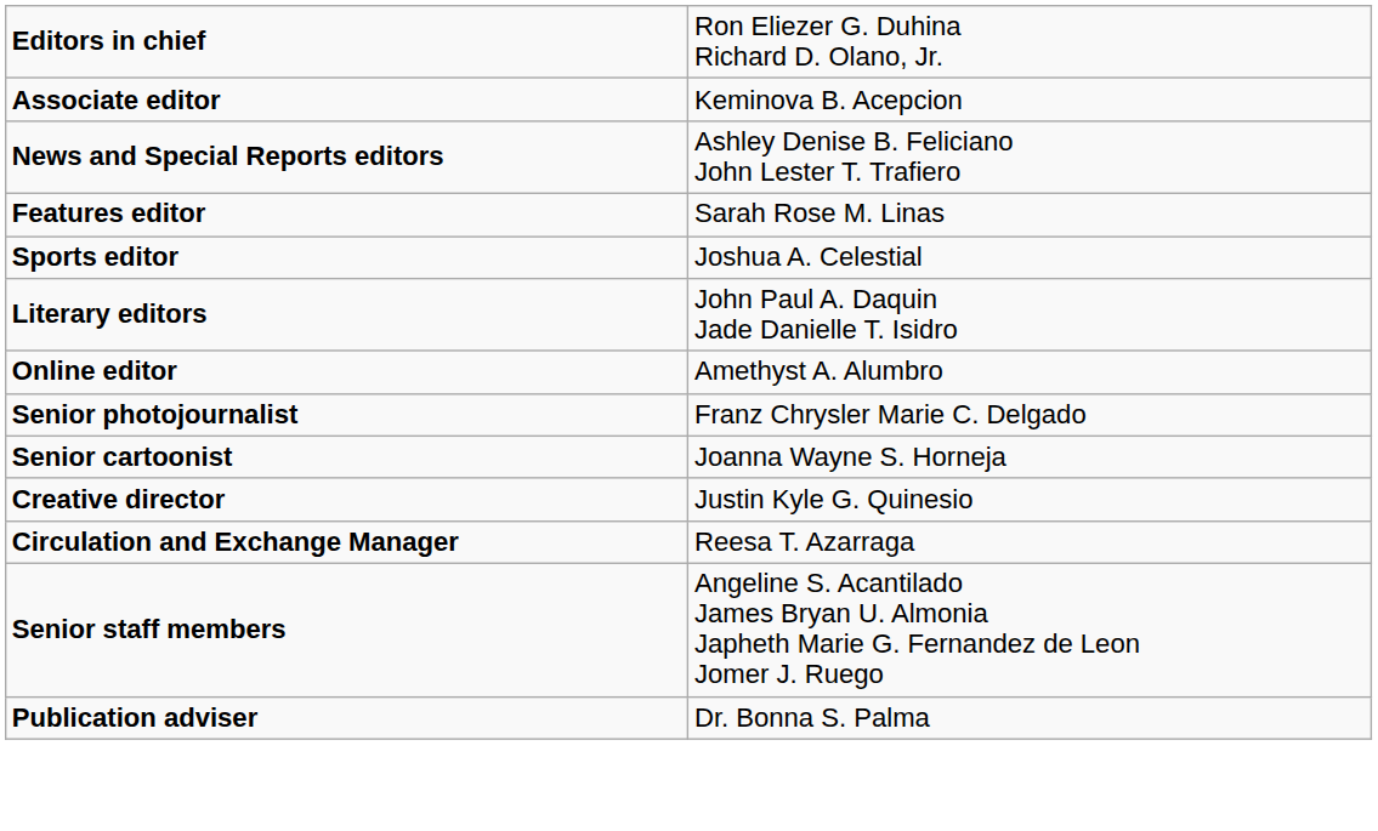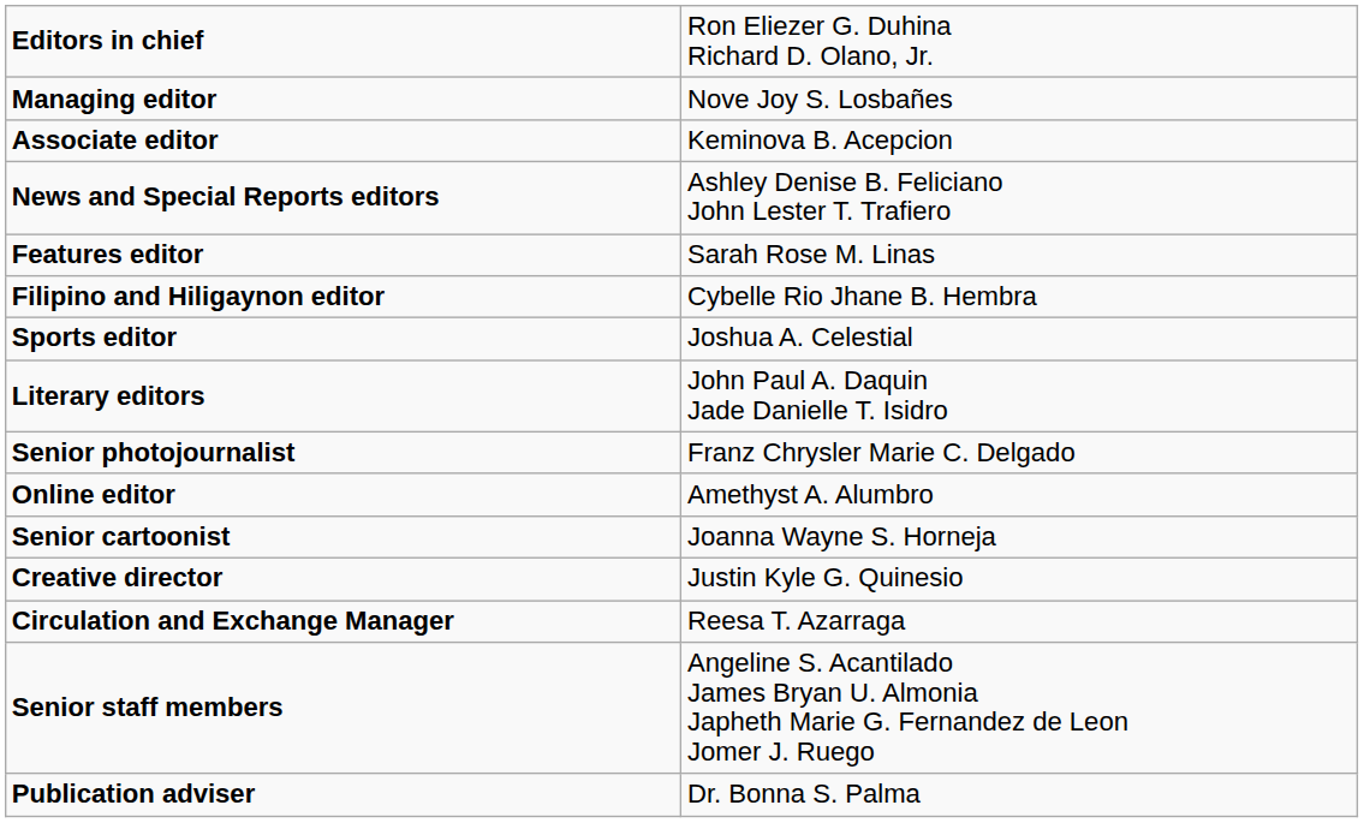+ row: Managing editor | Nove Joy S. Losbañes
+ row: Filipino and Hiligaynon editor | Cybelle Rio Jhane B. Hembra
rows swapped: Online editor <-> Senior photojournalist
